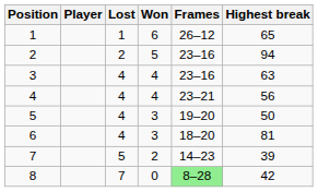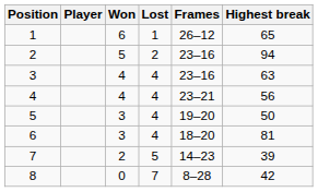columns swapped: Won <-> Lost
8 | Frames: lightgreen background -> no background
